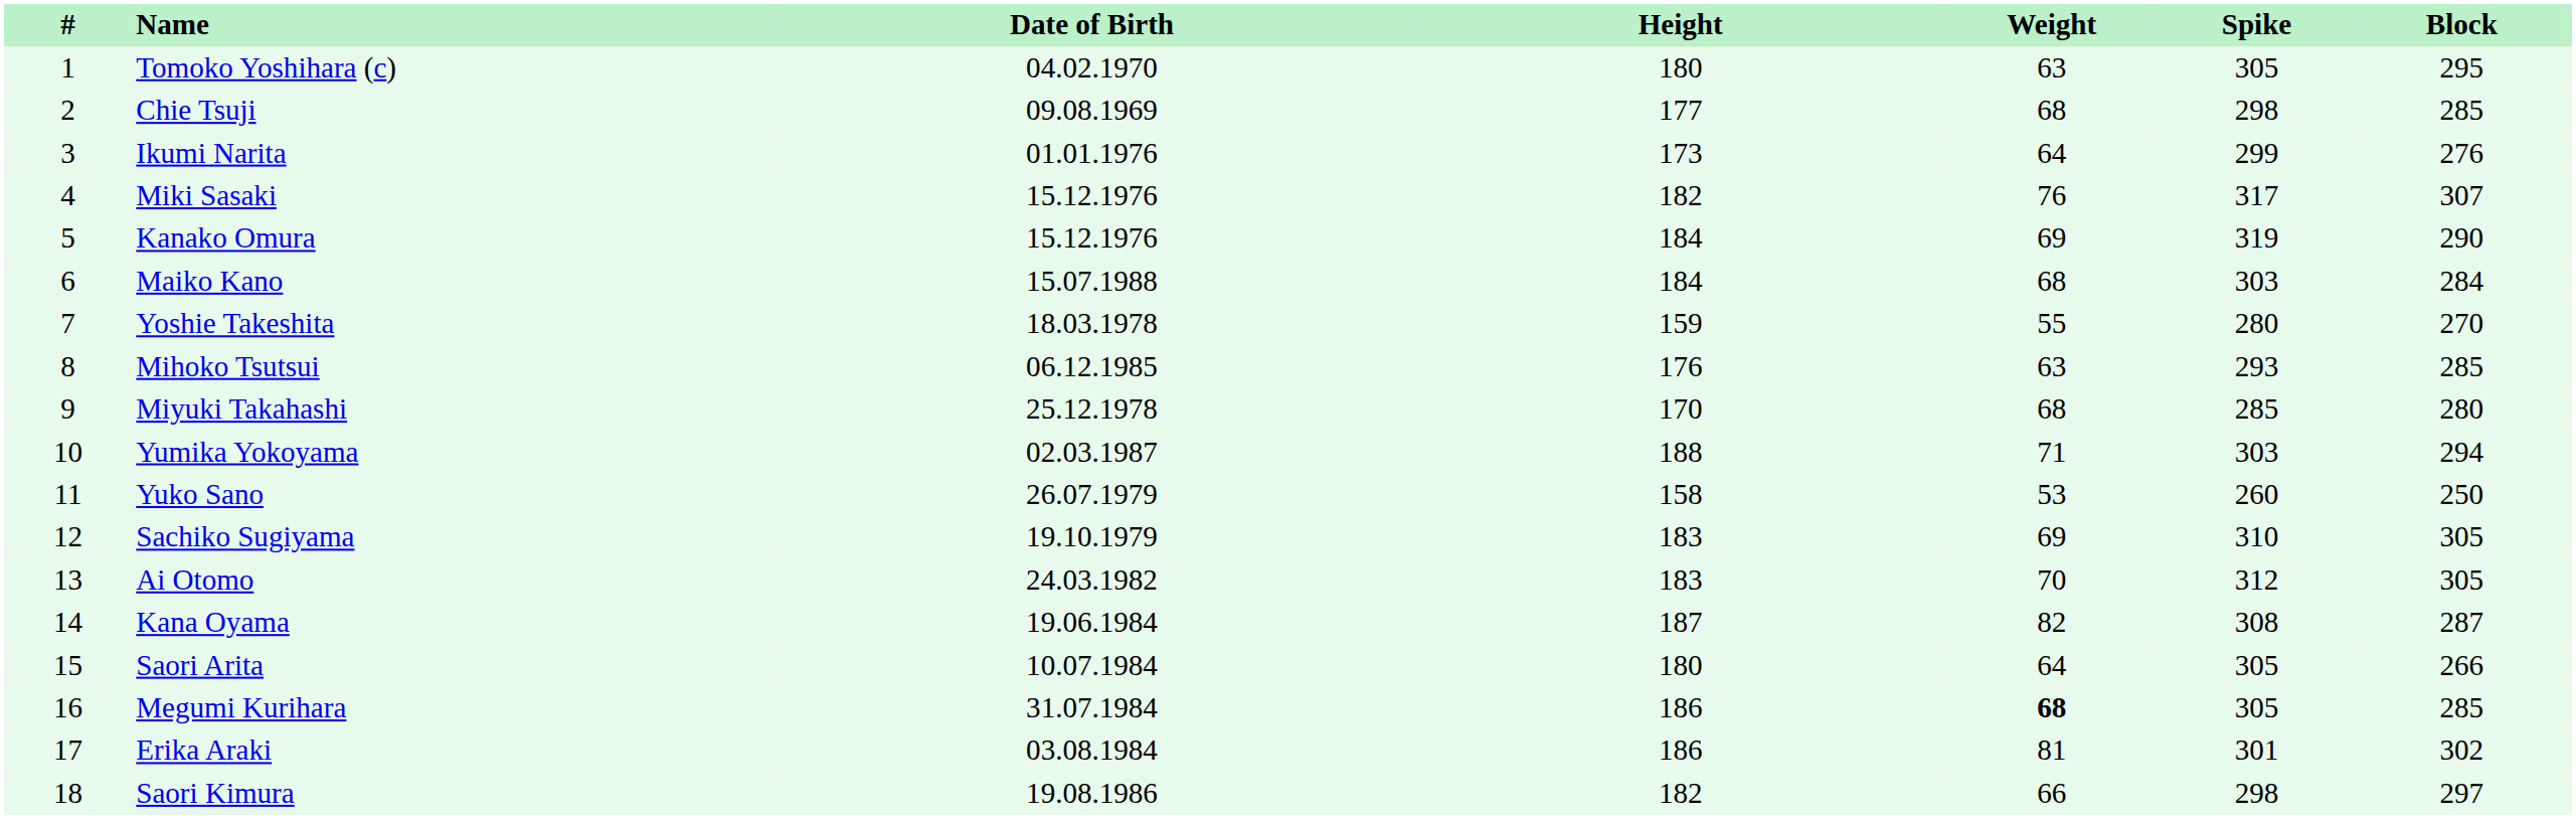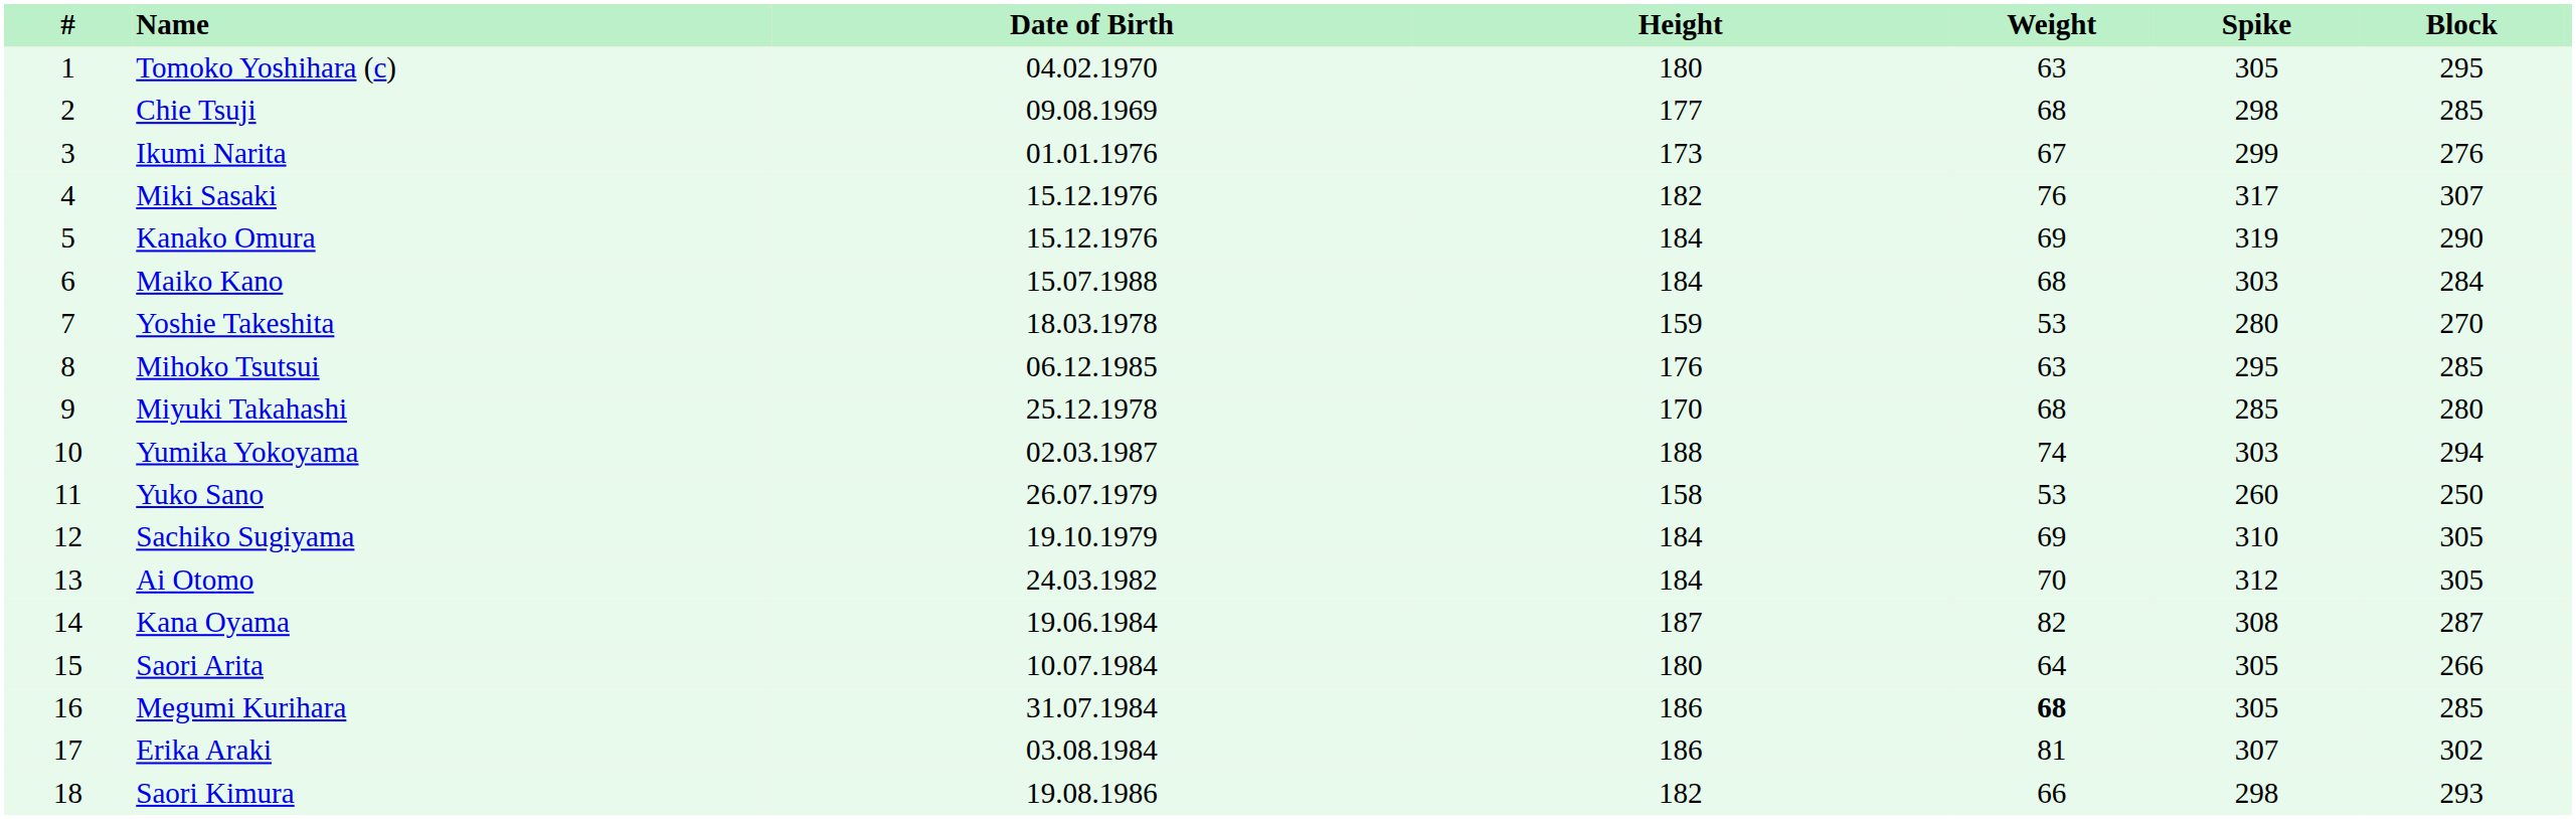Ikumi Narita | Weight: 64 -> 67
Yoshie Takeshita | Weight: 55 -> 53
Mihoko Tsutsui | Spike: 293 -> 295
Yumika Yokoyama | Weight: 71 -> 74
Sachiko Sugiyama | Height: 183 -> 184
Ai Otomo | Height: 183 -> 184
Erika Araki | Spike: 301 -> 307
Saori Kimura | Block: 297 -> 293
